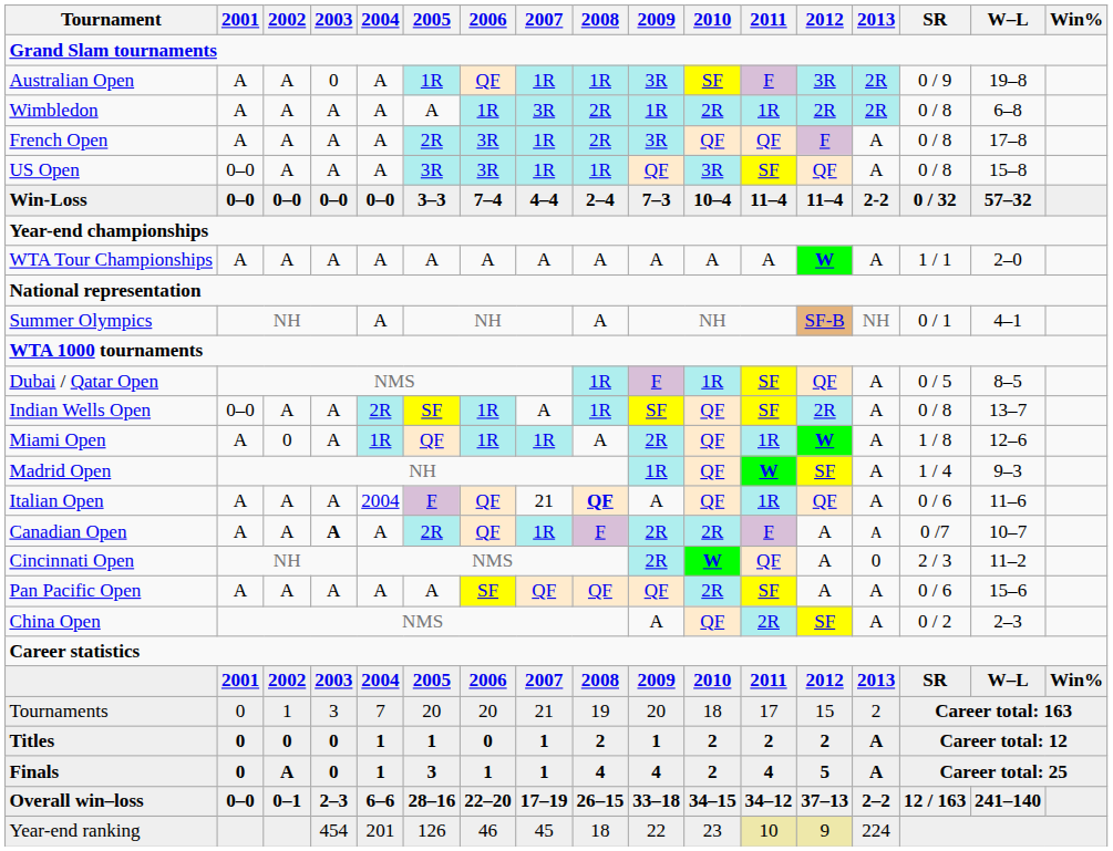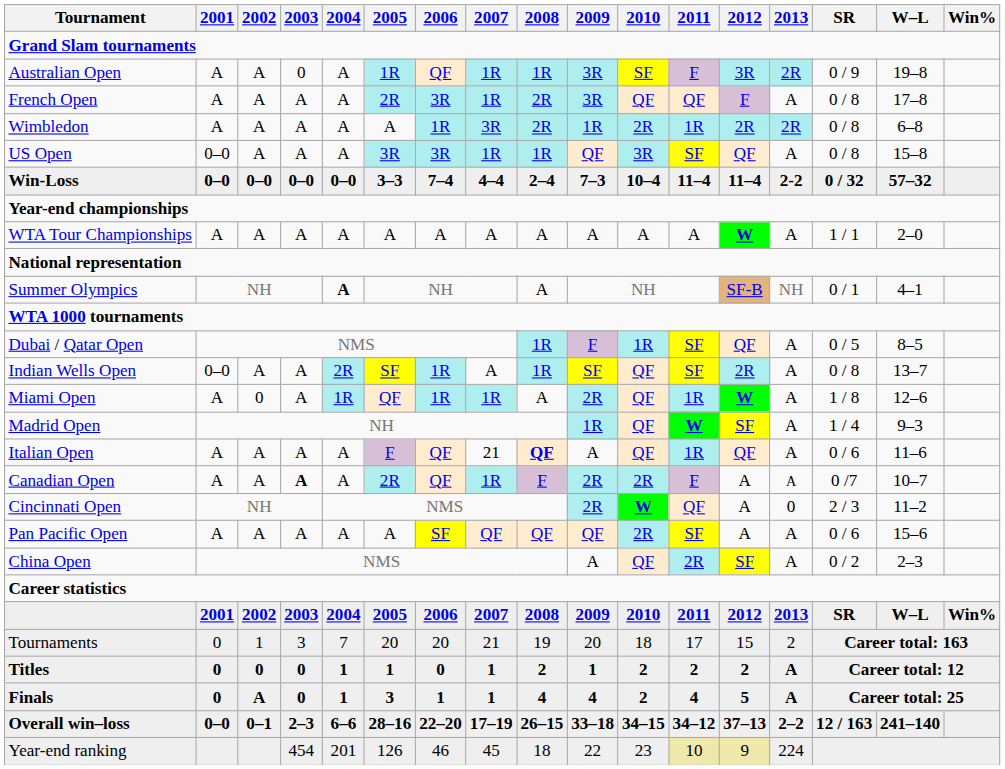rows swapped: French Open <-> Wimbledon
Summer Olympics | 2004: normal -> bold
Italian Open | 2004: 2004 -> A
